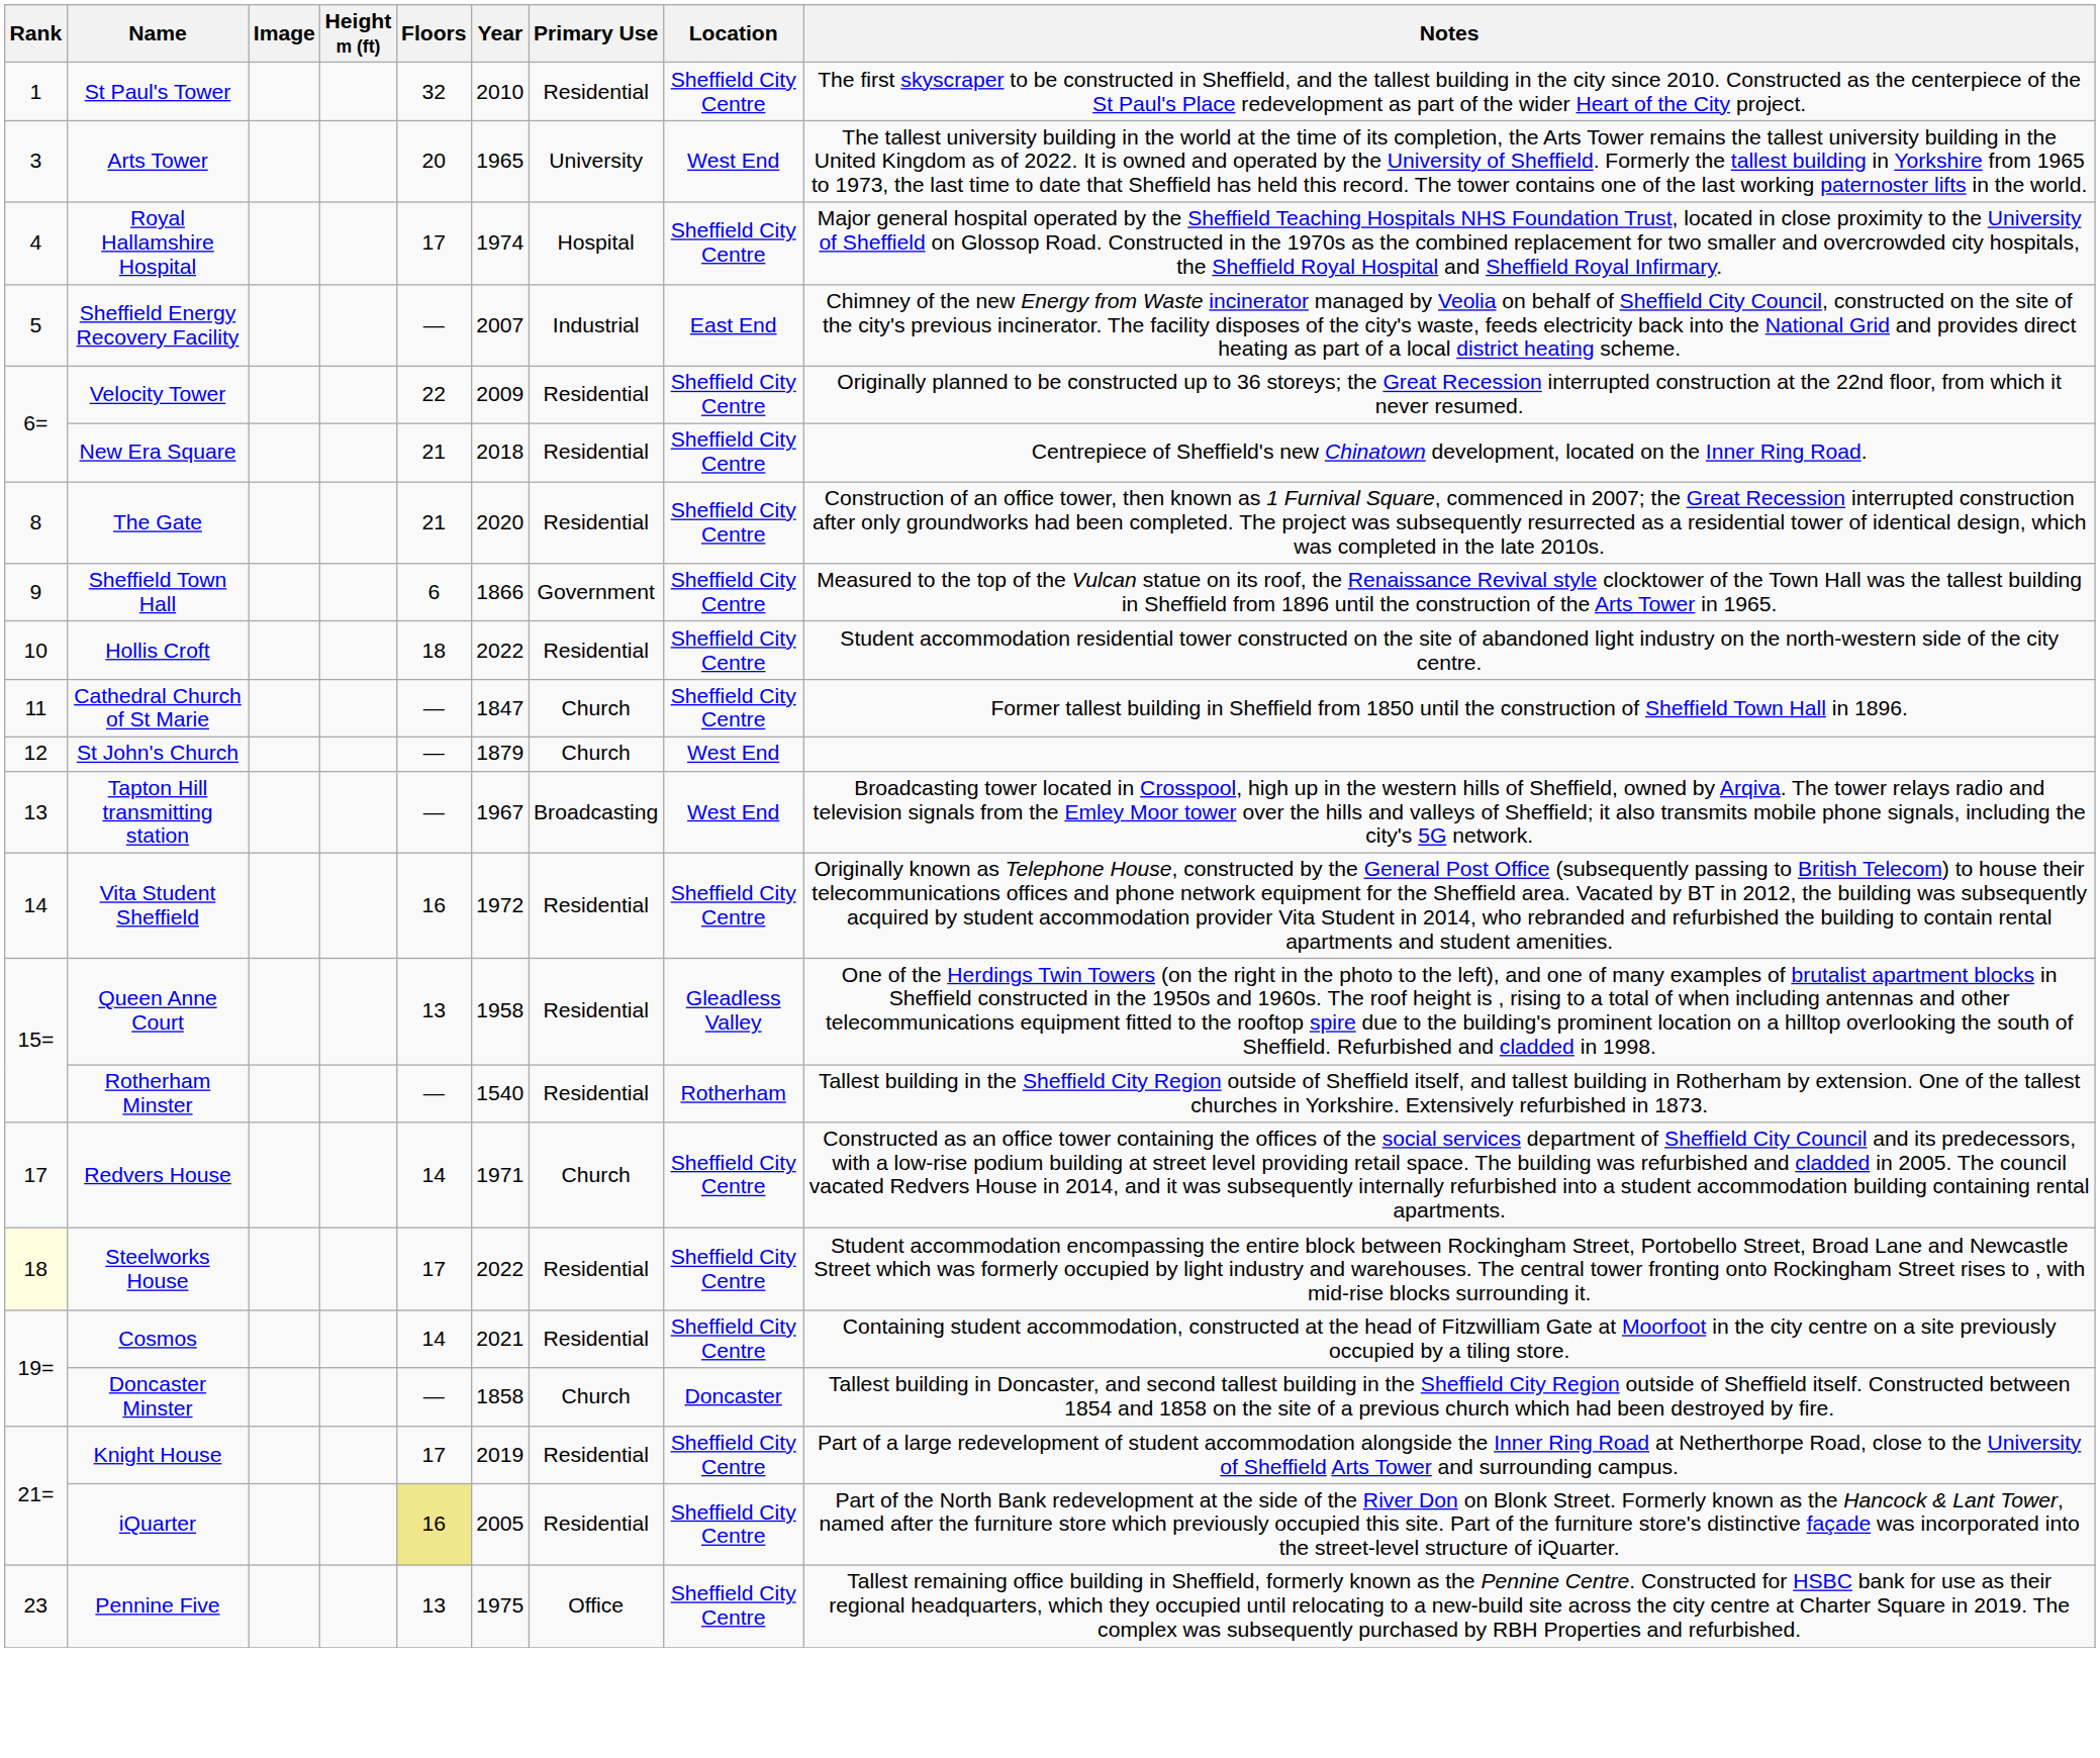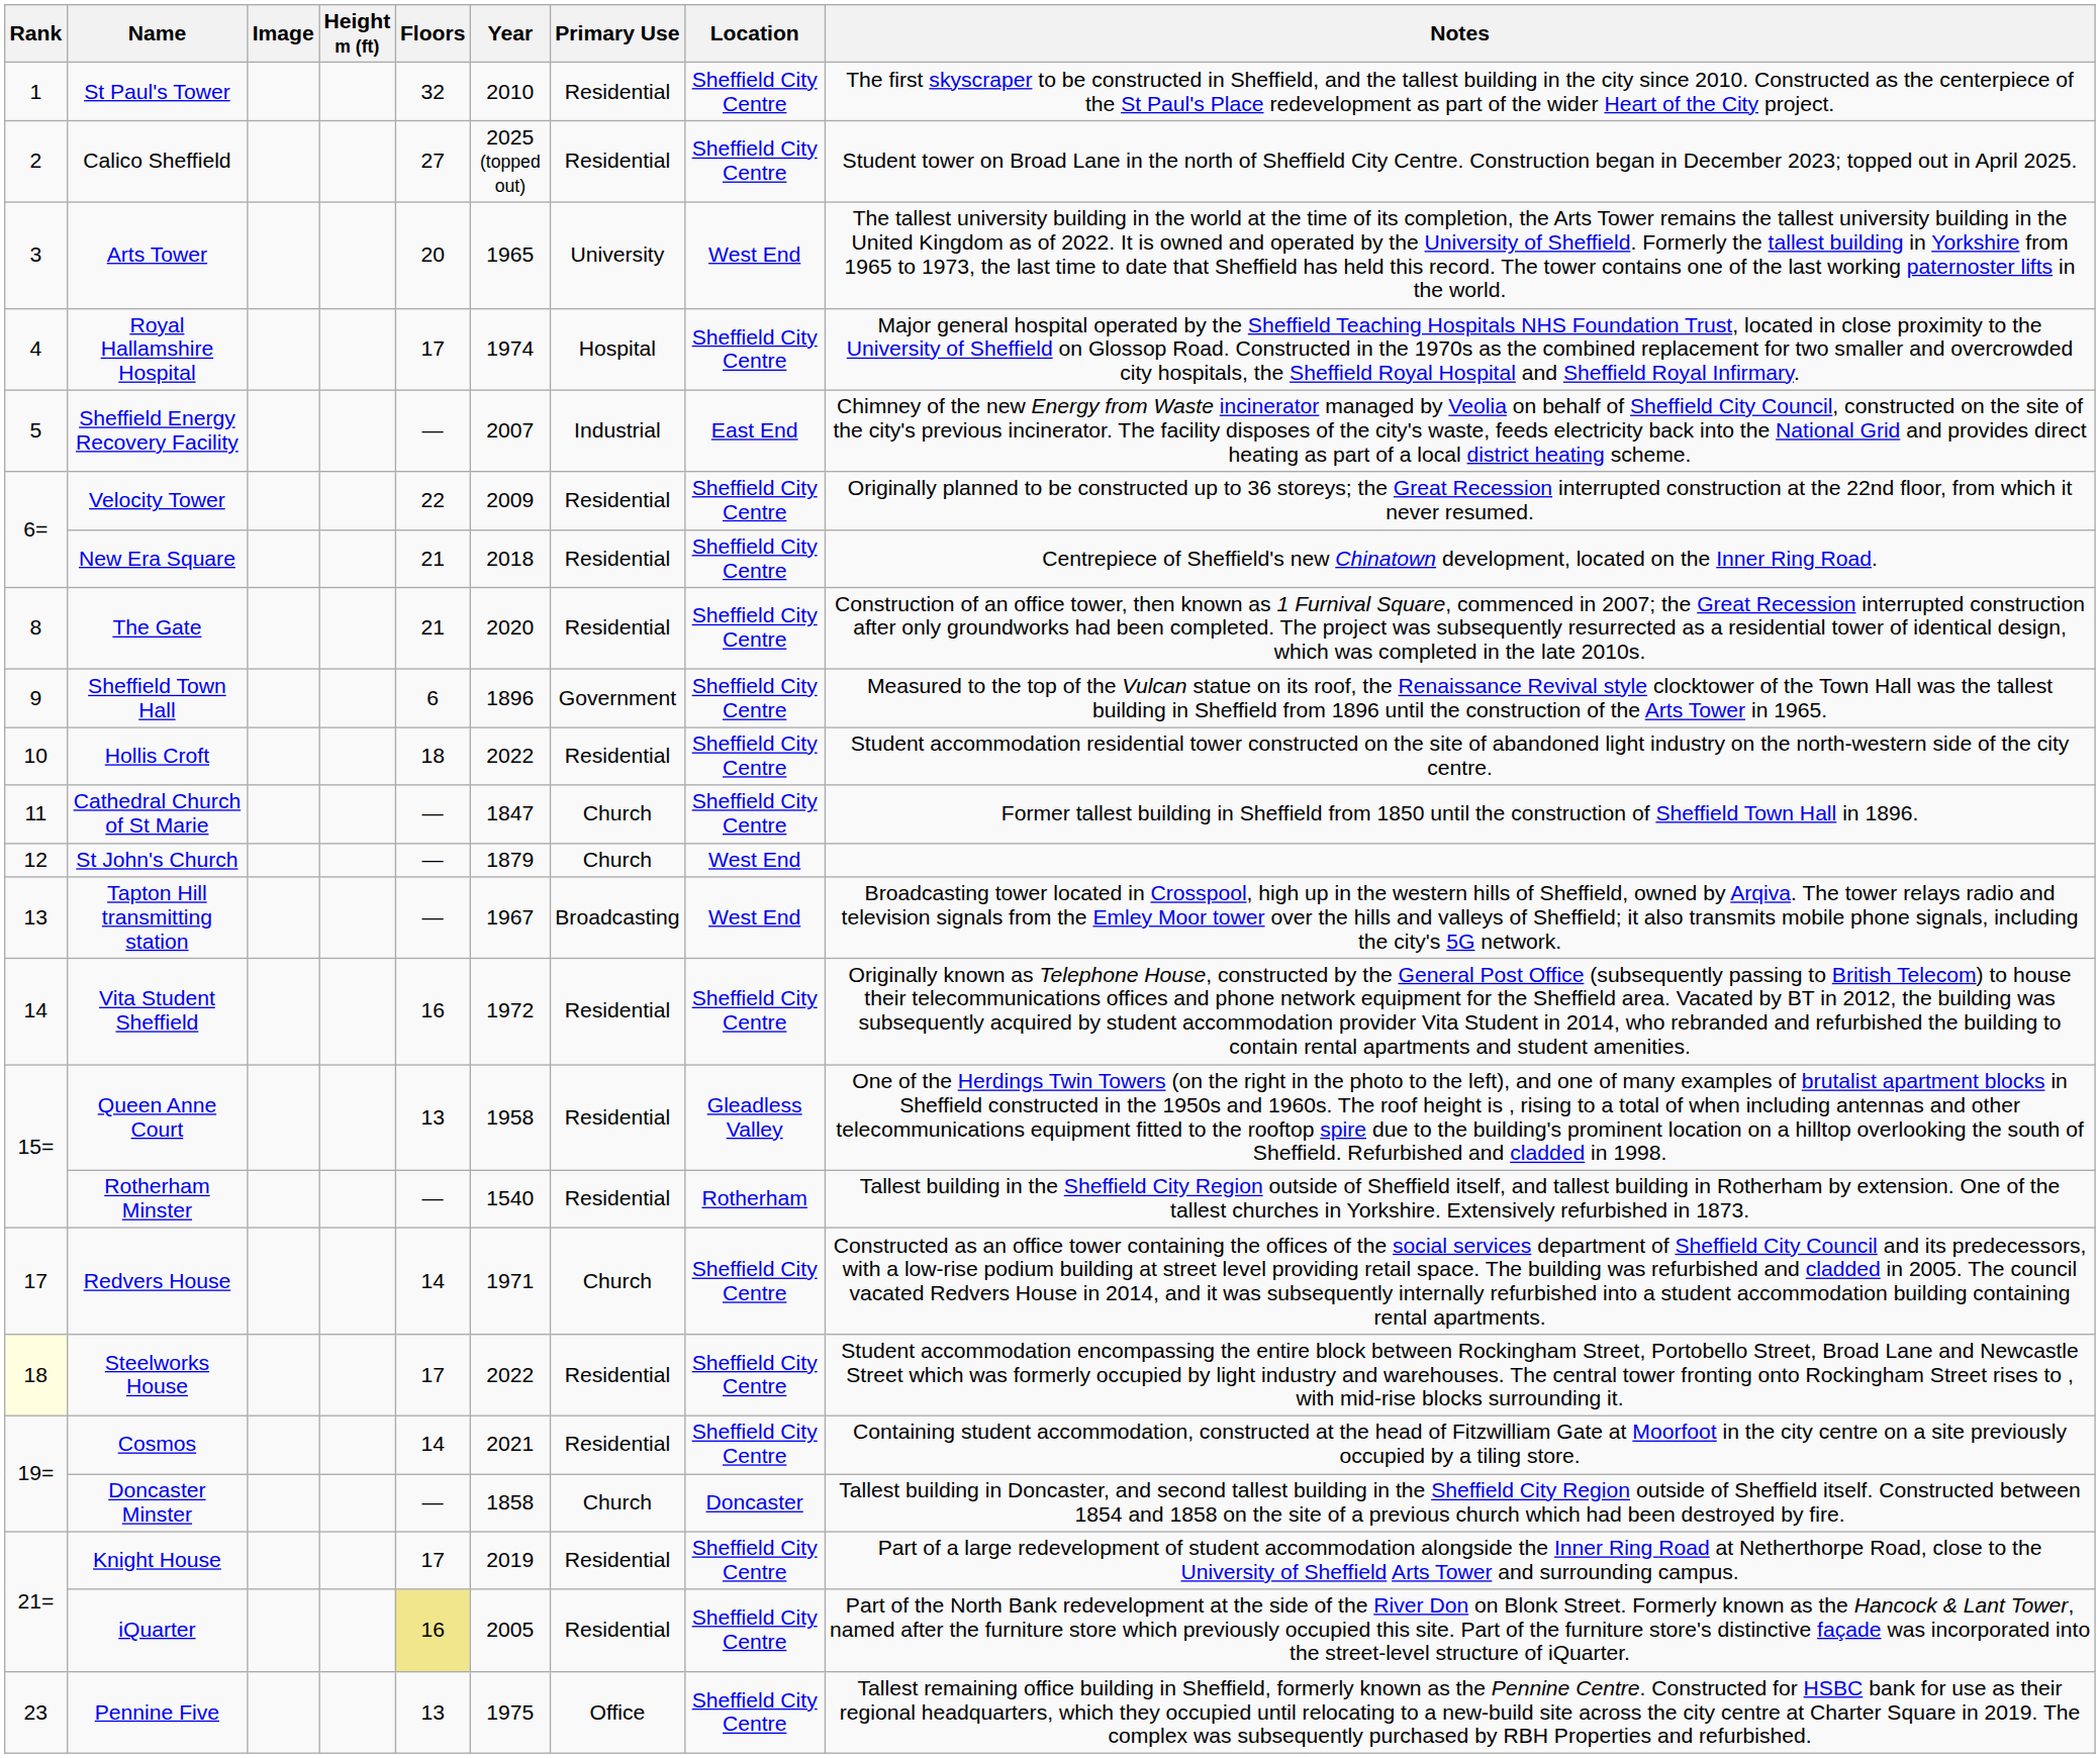+ row: 2 | Calico Sheffield | 27 | 2025 (topped out) | Residential | Sheffield City Centre | Student tower on Broad Lane in the north of Sheffield City Centre. Construction began in December 2023; topped out in April 2025.
Sheffield Town Hall | Year: 1866 -> 1896
